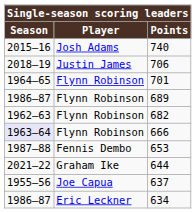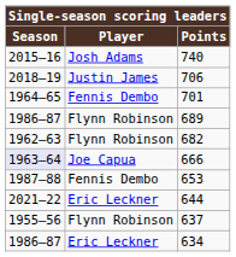701 | Player: Flynn Robinson -> Fennis Dembo
666 | Player: Flynn Robinson -> Joe Capua
644 | Player: Graham Ike -> Eric Leckner
637 | Player: Joe Capua -> Flynn Robinson
